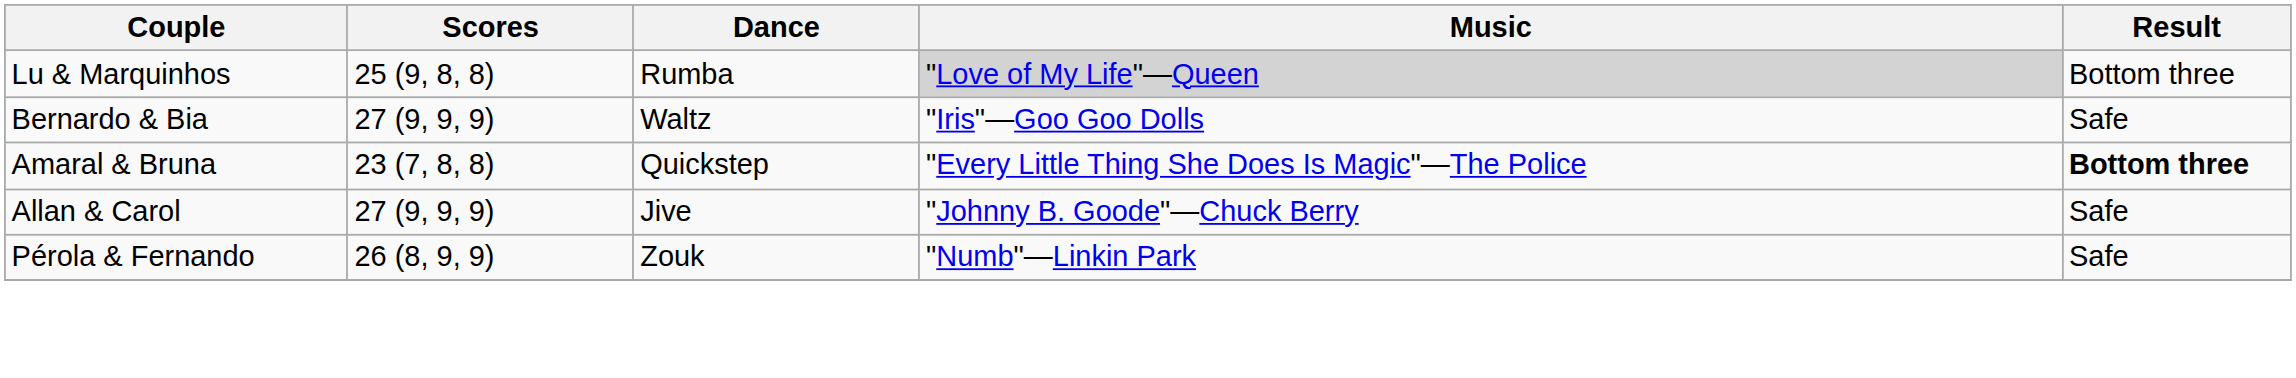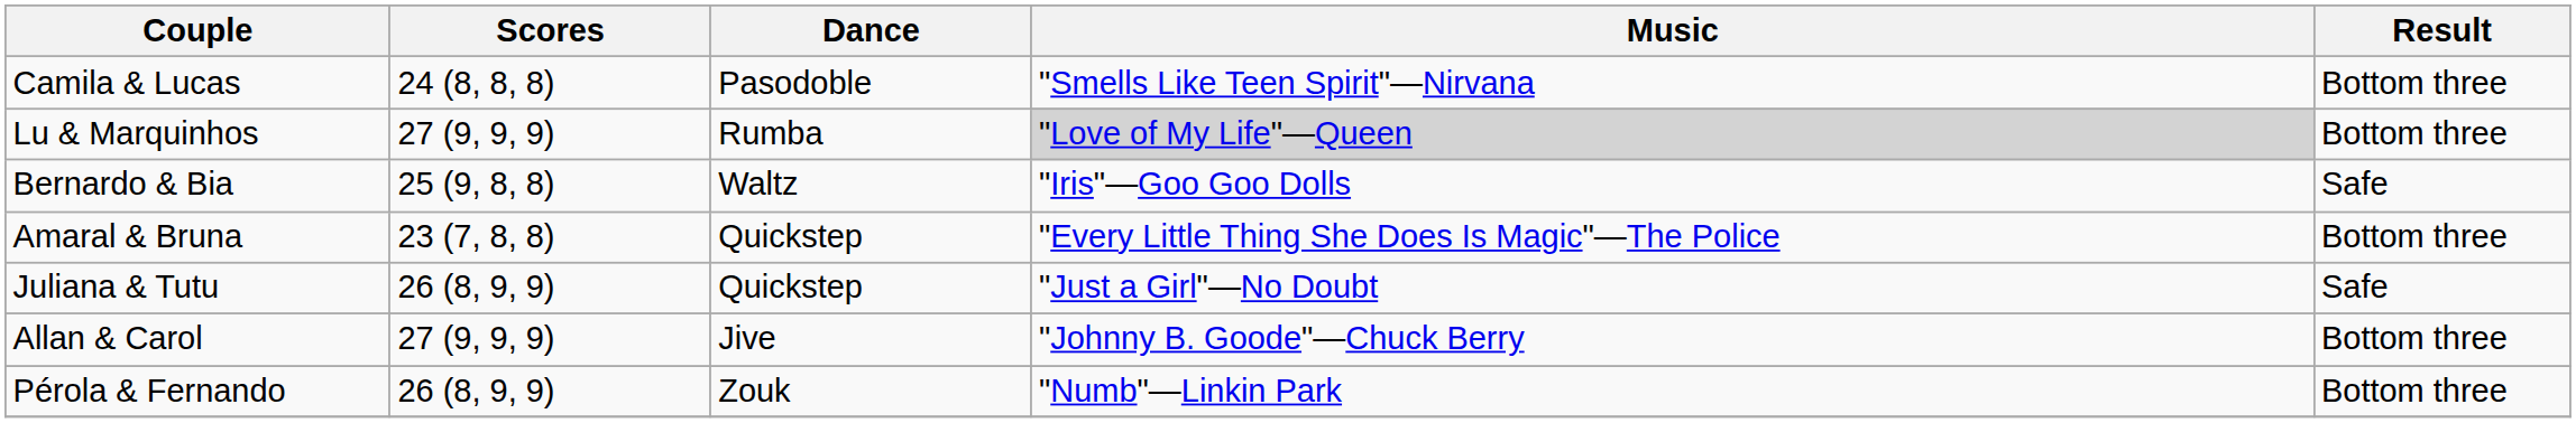+ row: Camila & Lucas | 24 (8, 8, 8) | Pasodoble | "Smells Like Teen Spirit"—Nirvana | Bottom three
Lu & Marquinhos | Scores: 25 (9, 8, 8) -> 27 (9, 9, 9)
Bernardo & Bia | Scores: 27 (9, 9, 9) -> 25 (9, 8, 8)
Amaral & Bruna | Result: bold -> normal
+ row: Juliana & Tutu | 26 (8, 9, 9) | Quickstep | "Just a Girl"—No Doubt | Safe
Allan & Carol | Result: Safe -> Bottom three
Pérola & Fernando | Result: Safe -> Bottom three
